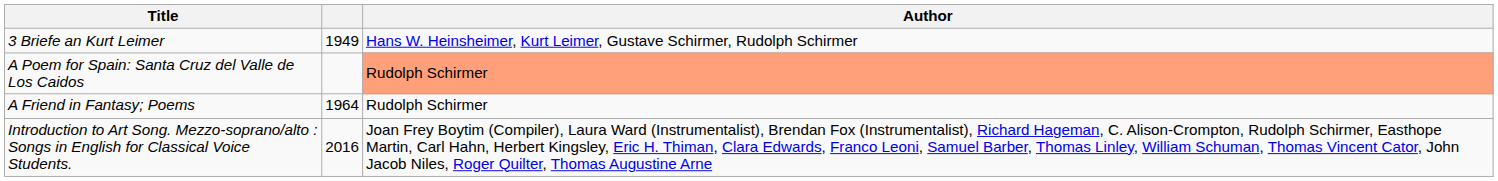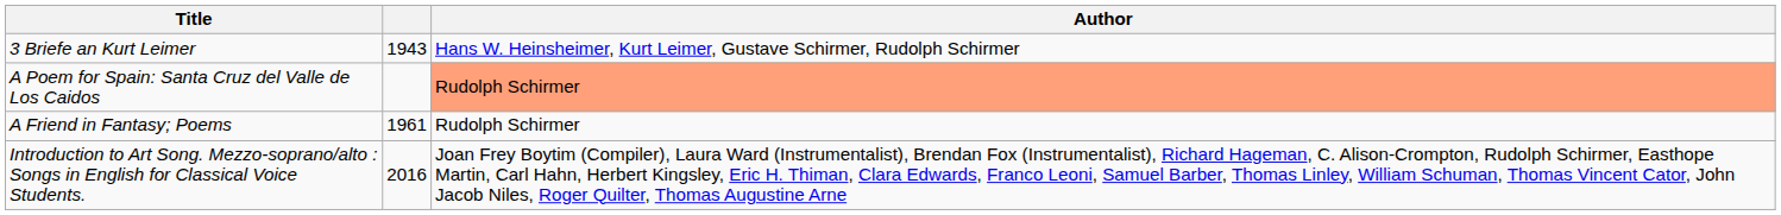3 Briefe an Kurt Leimer | column 2: 1949 -> 1943
A Friend in Fantasy; Poems | column 2: 1964 -> 1961
